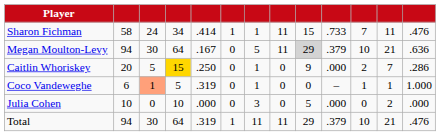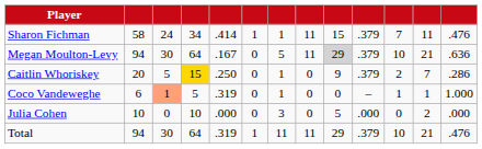Sharon Fichman | column 10: .733 -> .379
Caitlin Whoriskey | column 10: .000 -> .379
